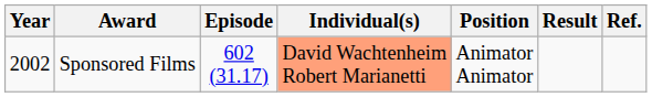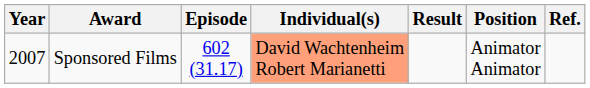columns swapped: Position <-> Result
Sponsored Films | Year: 2002 -> 2007
